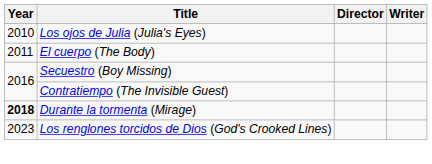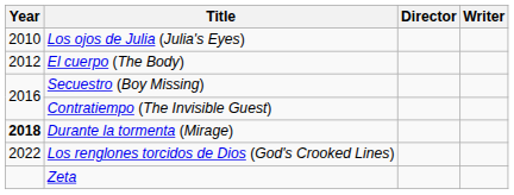El cuerpo (The Body) | Year: 2011 -> 2012
Los renglones torcidos de Dios (God's Crooked Lines) | Year: 2023 -> 2022
+ row: Zeta
